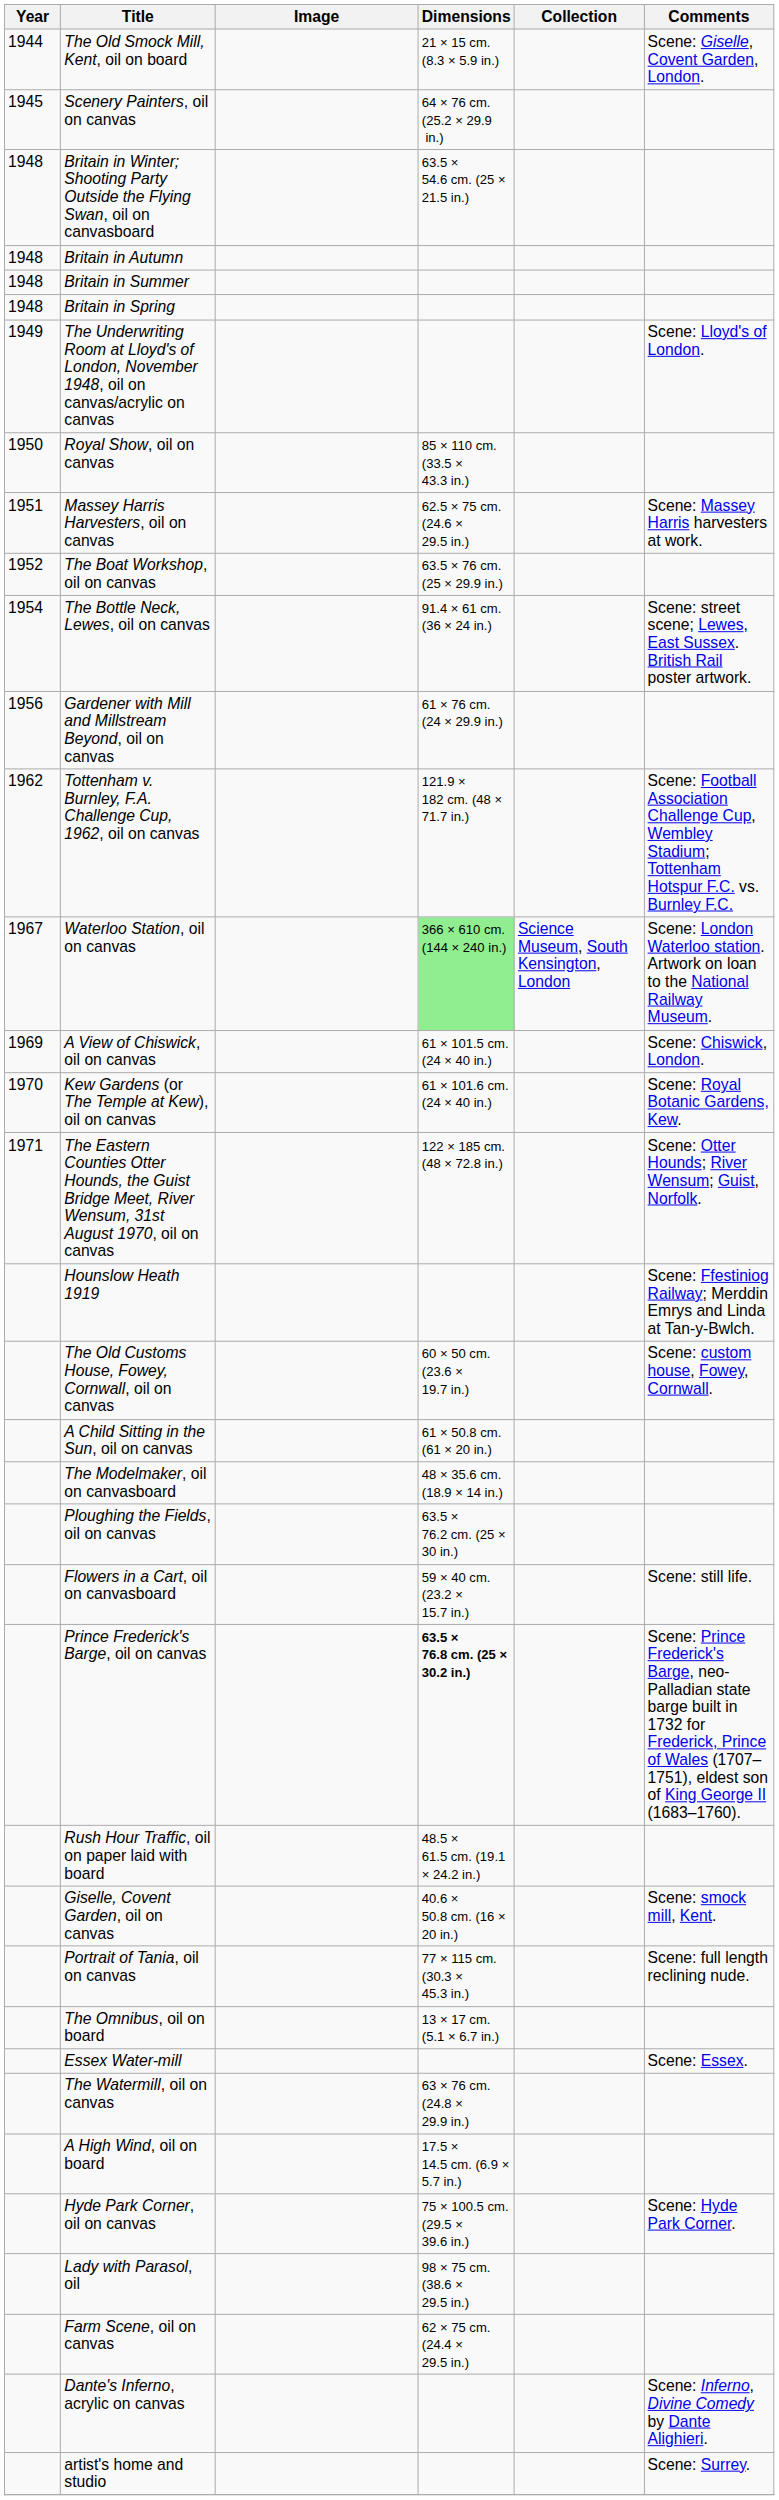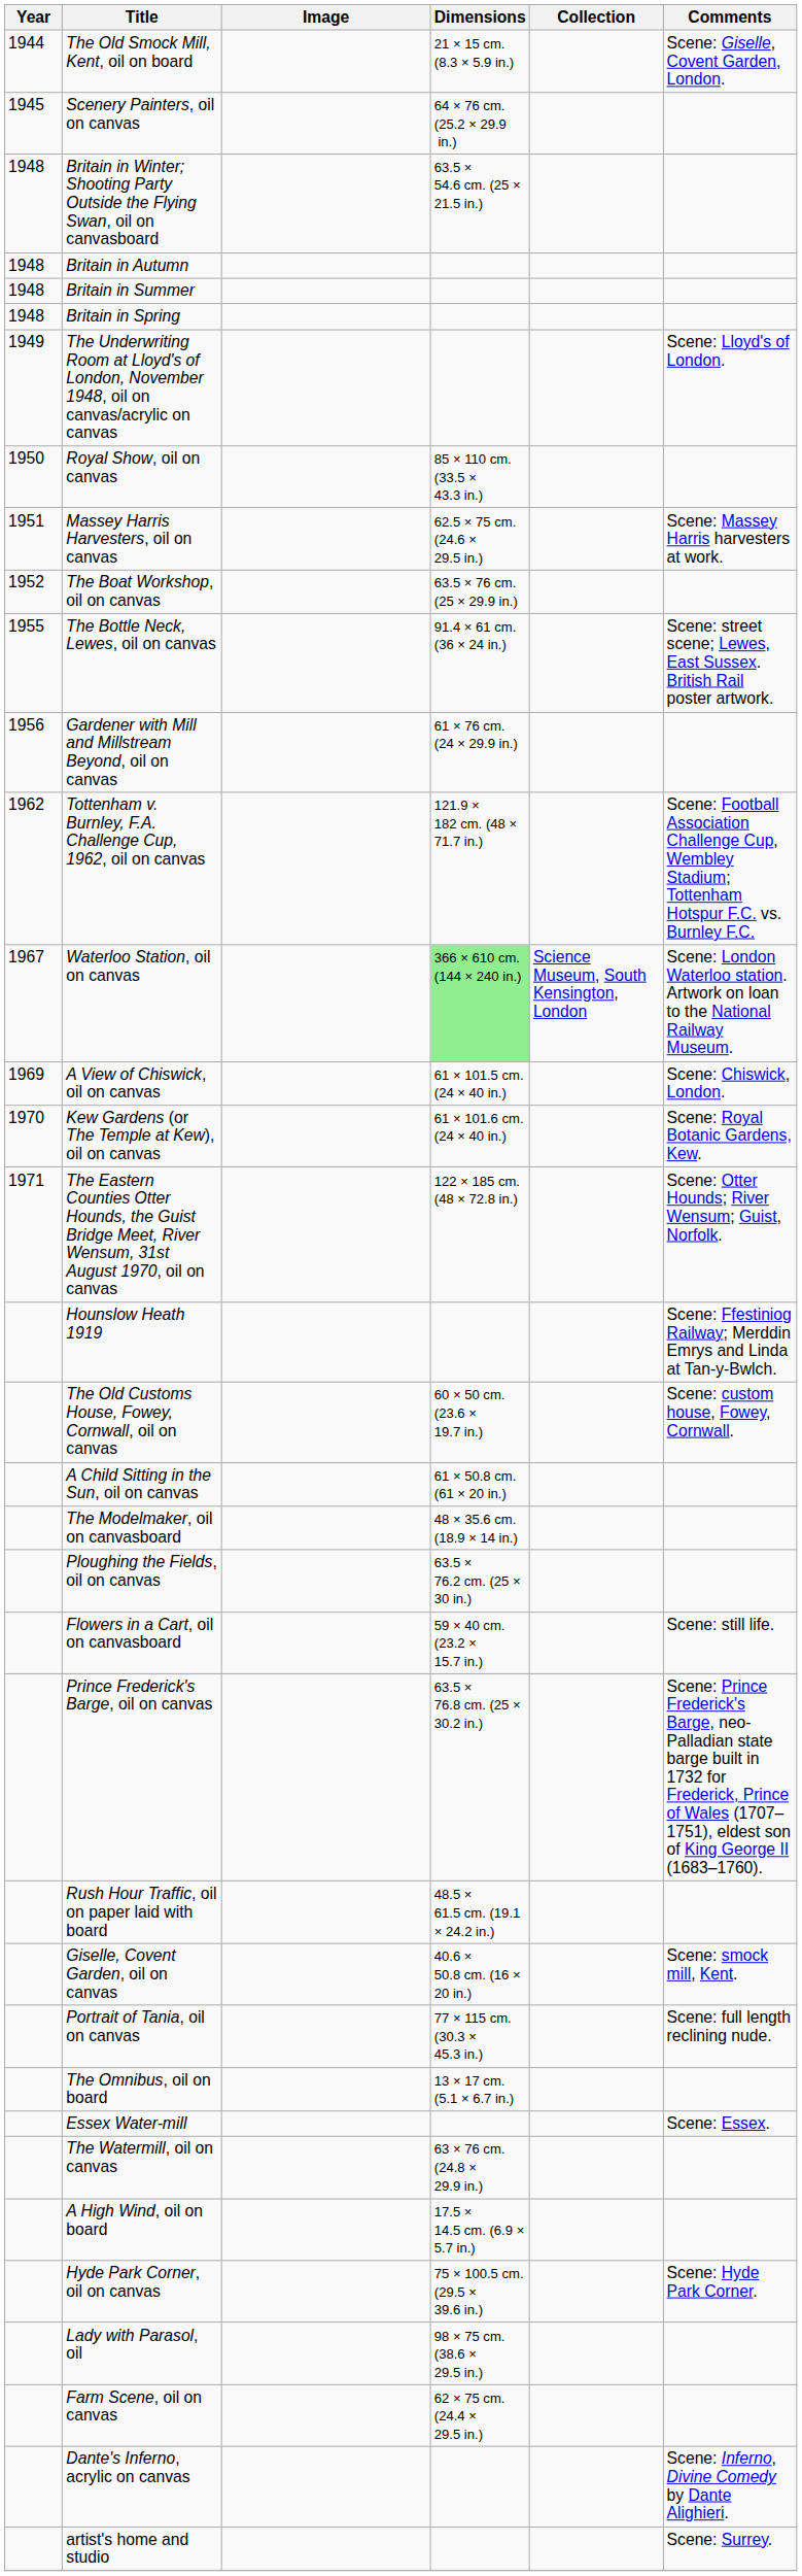The Bottle Neck, Lewes, oil on canvas | Year: 1954 -> 1955
Prince Frederick's Barge, oil on canvas | Dimensions: bold -> normal
